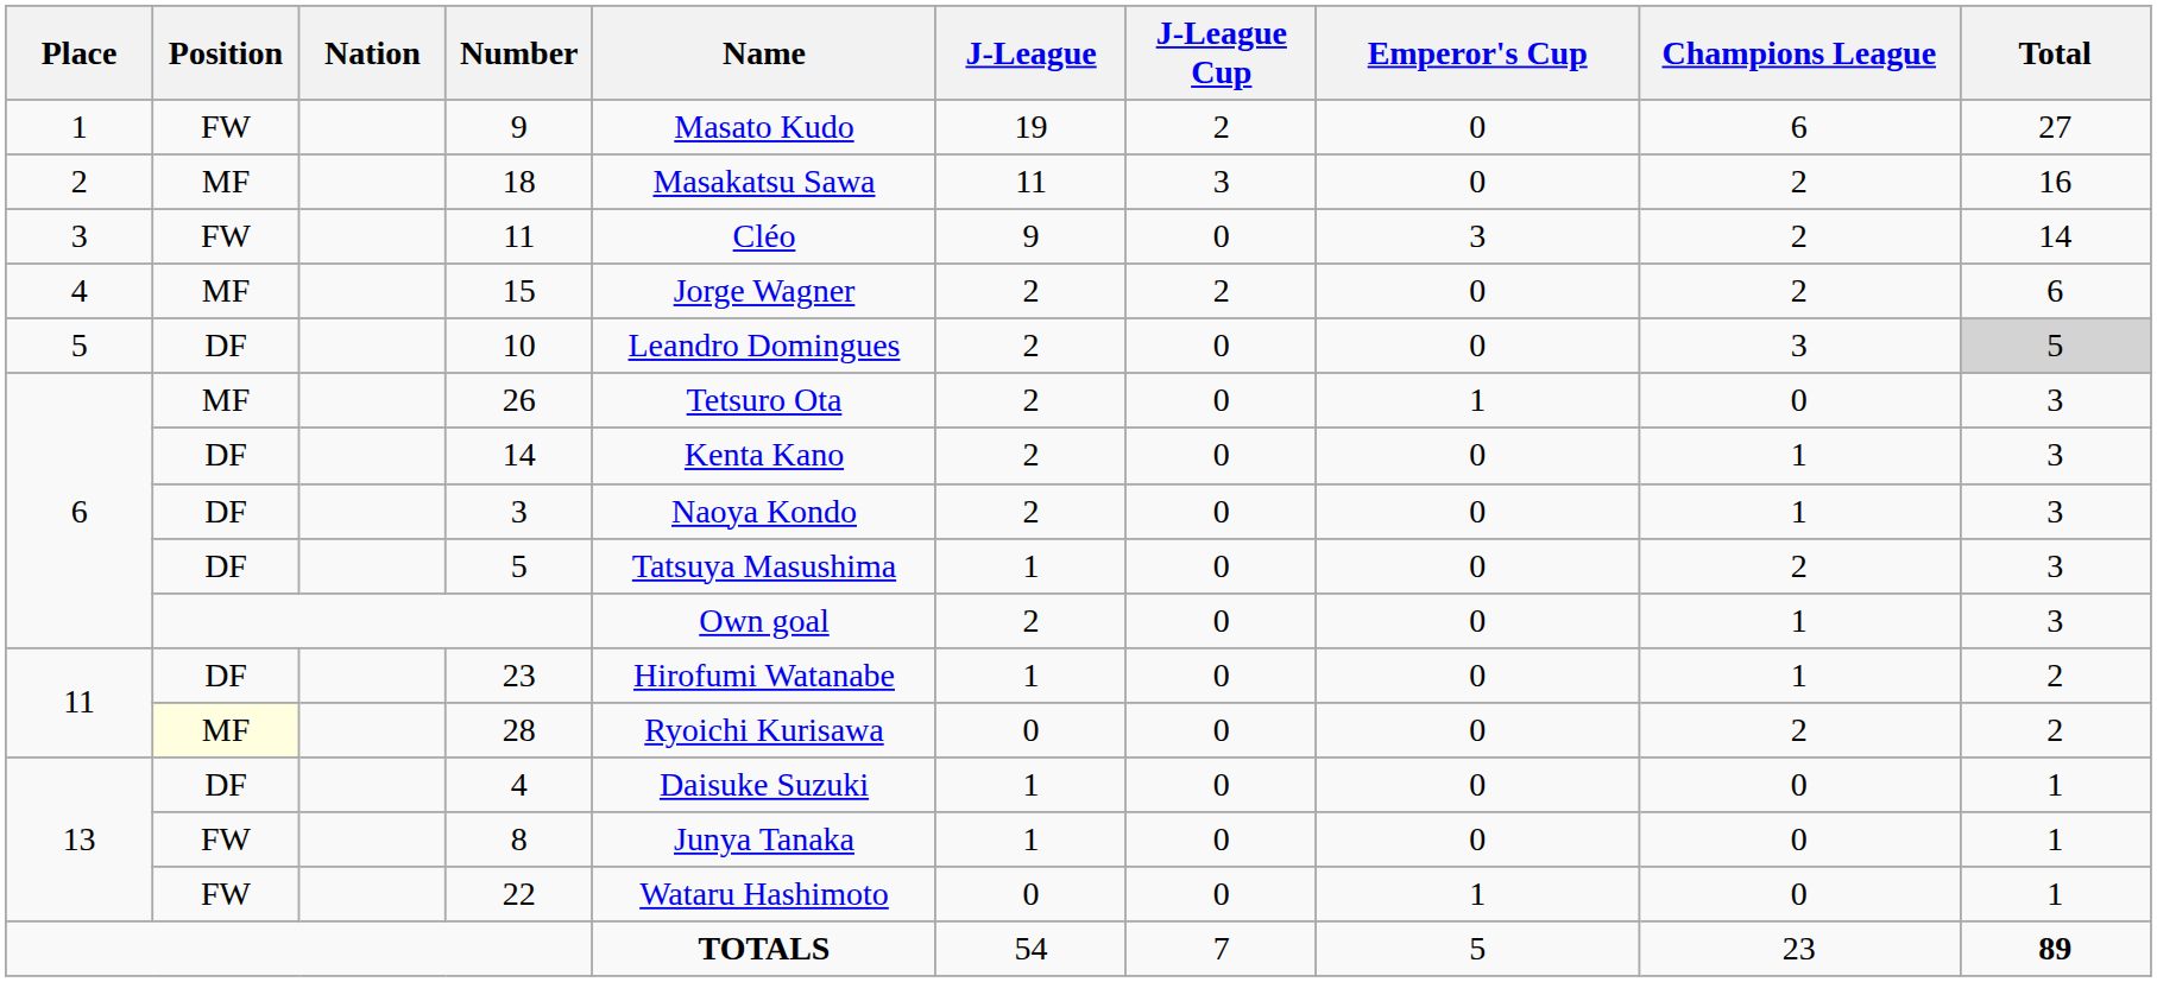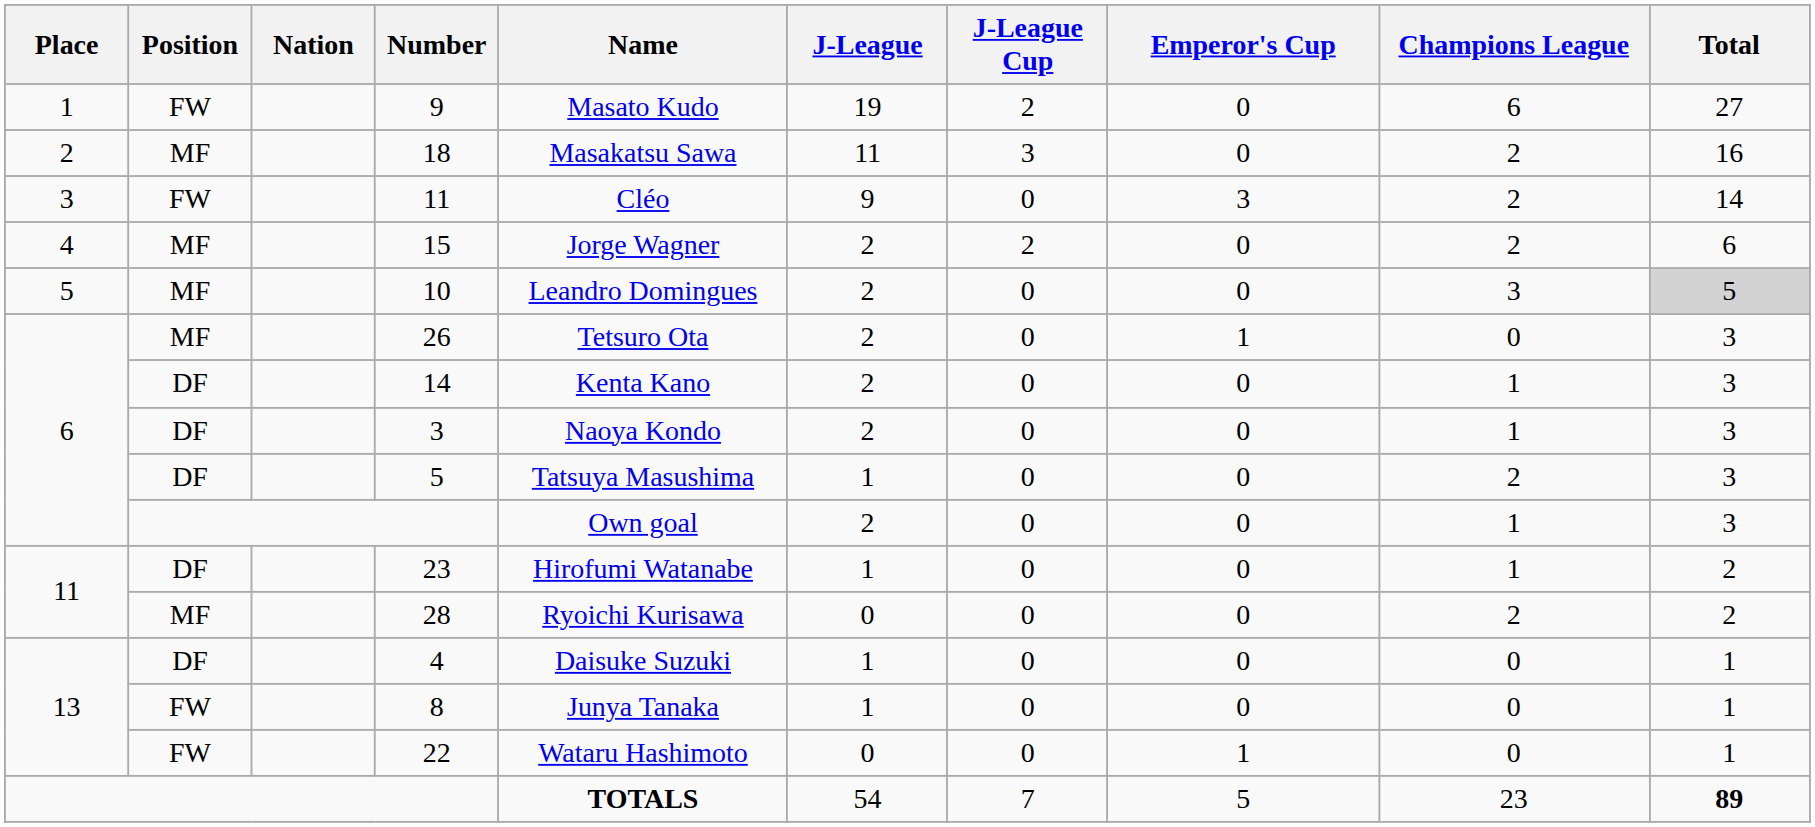10 | Position: DF -> MF
28 | Position: lightyellow background -> no background
